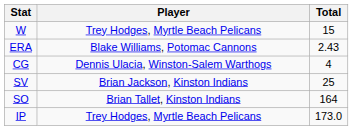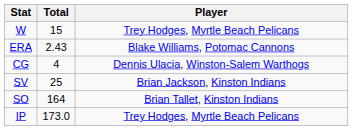columns swapped: Player <-> Total
